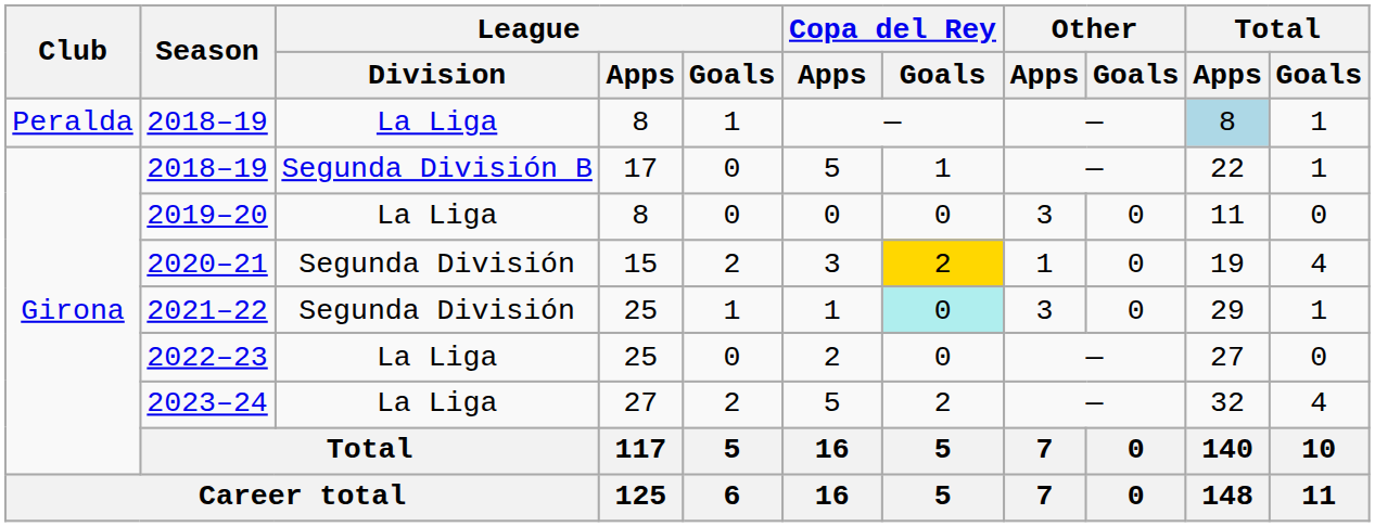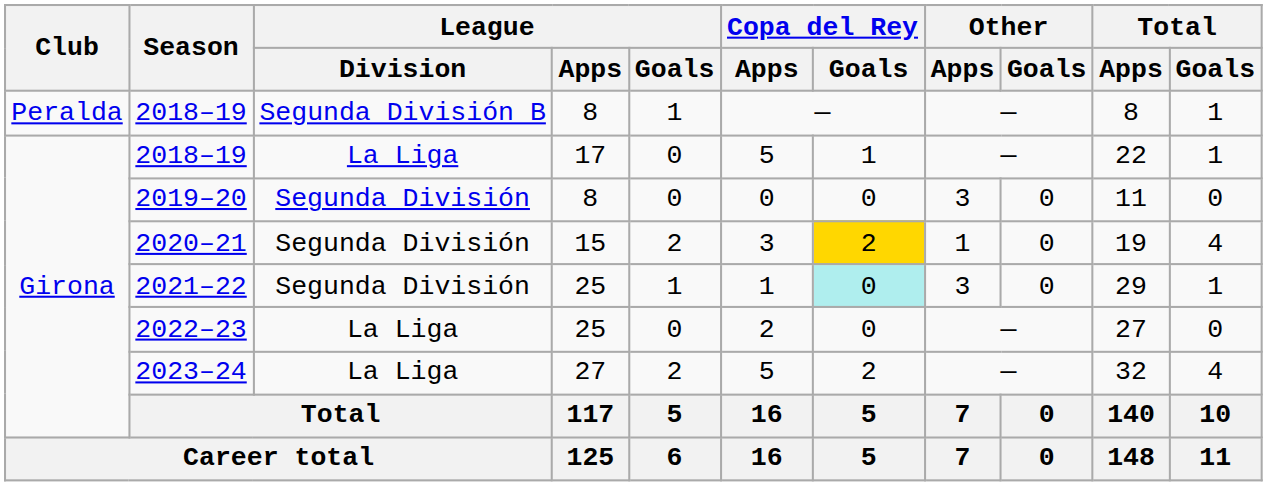2018–19 / 8 | League / Division: La Liga -> Segunda División B
2018–19 / 8 | Total / Apps: lightblue background -> no background
2018–19 / 17 | League / Division: Segunda División B -> La Liga
2019–20 | League / Division: La Liga -> Segunda División
